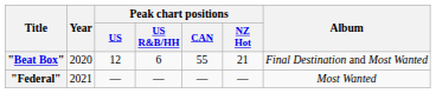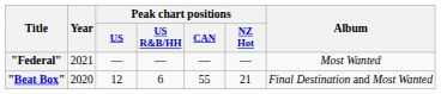rows swapped: "Beat Box" <-> "Federal"
